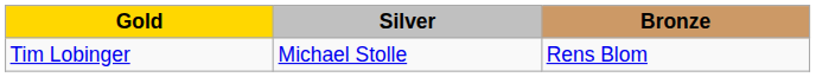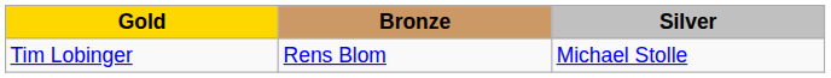columns swapped: Silver <-> Bronze
